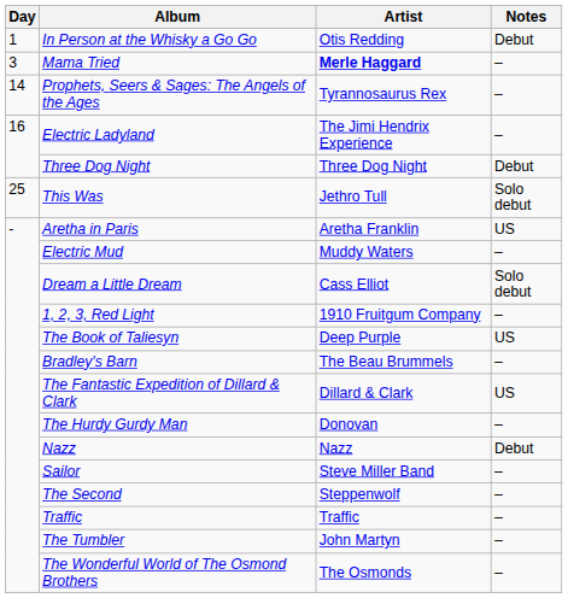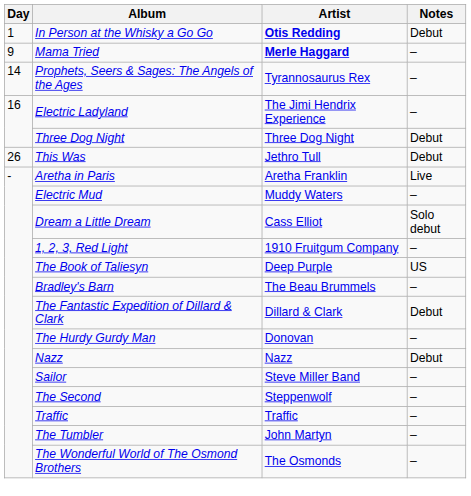In Person at the Whisky a Go Go | Artist: normal -> bold
Mama Tried | Day: 3 -> 9
This Was | Day: 25 -> 26
This Was | Notes: Solo debut -> Debut
Aretha in Paris | Notes: US -> Live
The Fantastic Expedition of Dillard & Clark | Notes: US -> Debut
